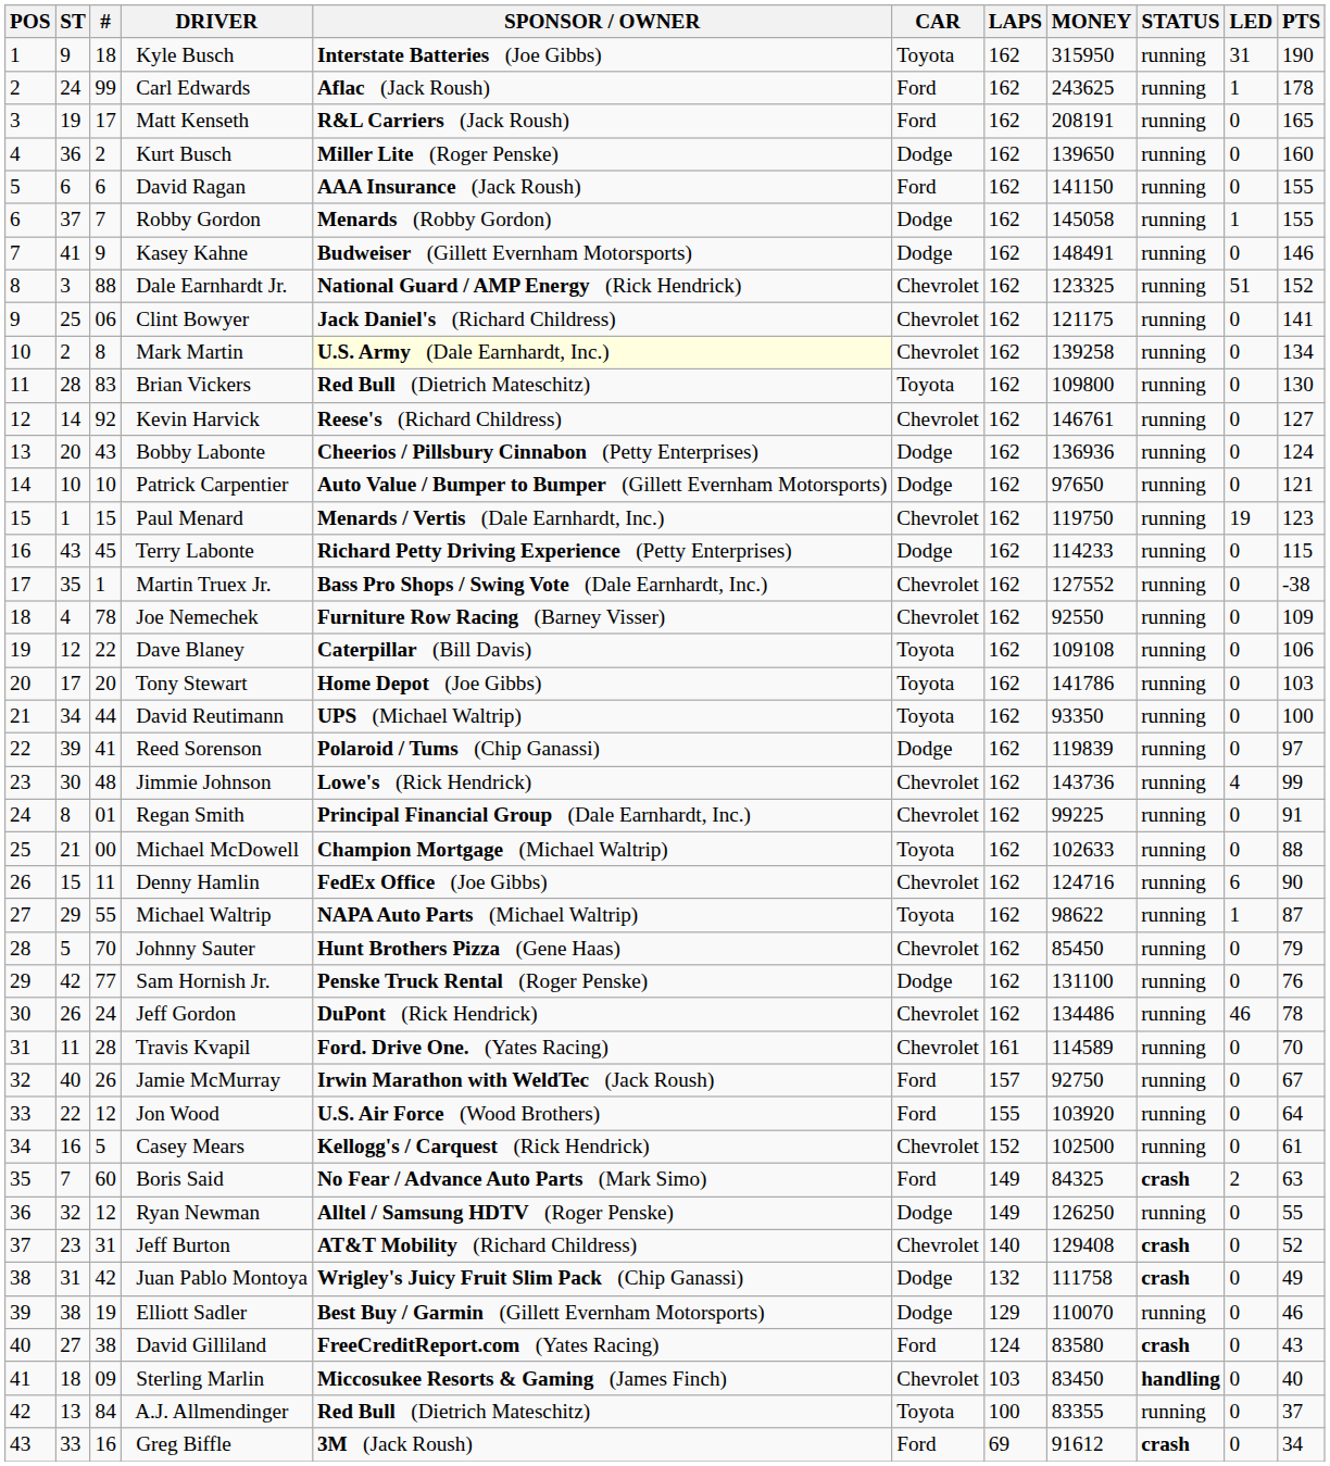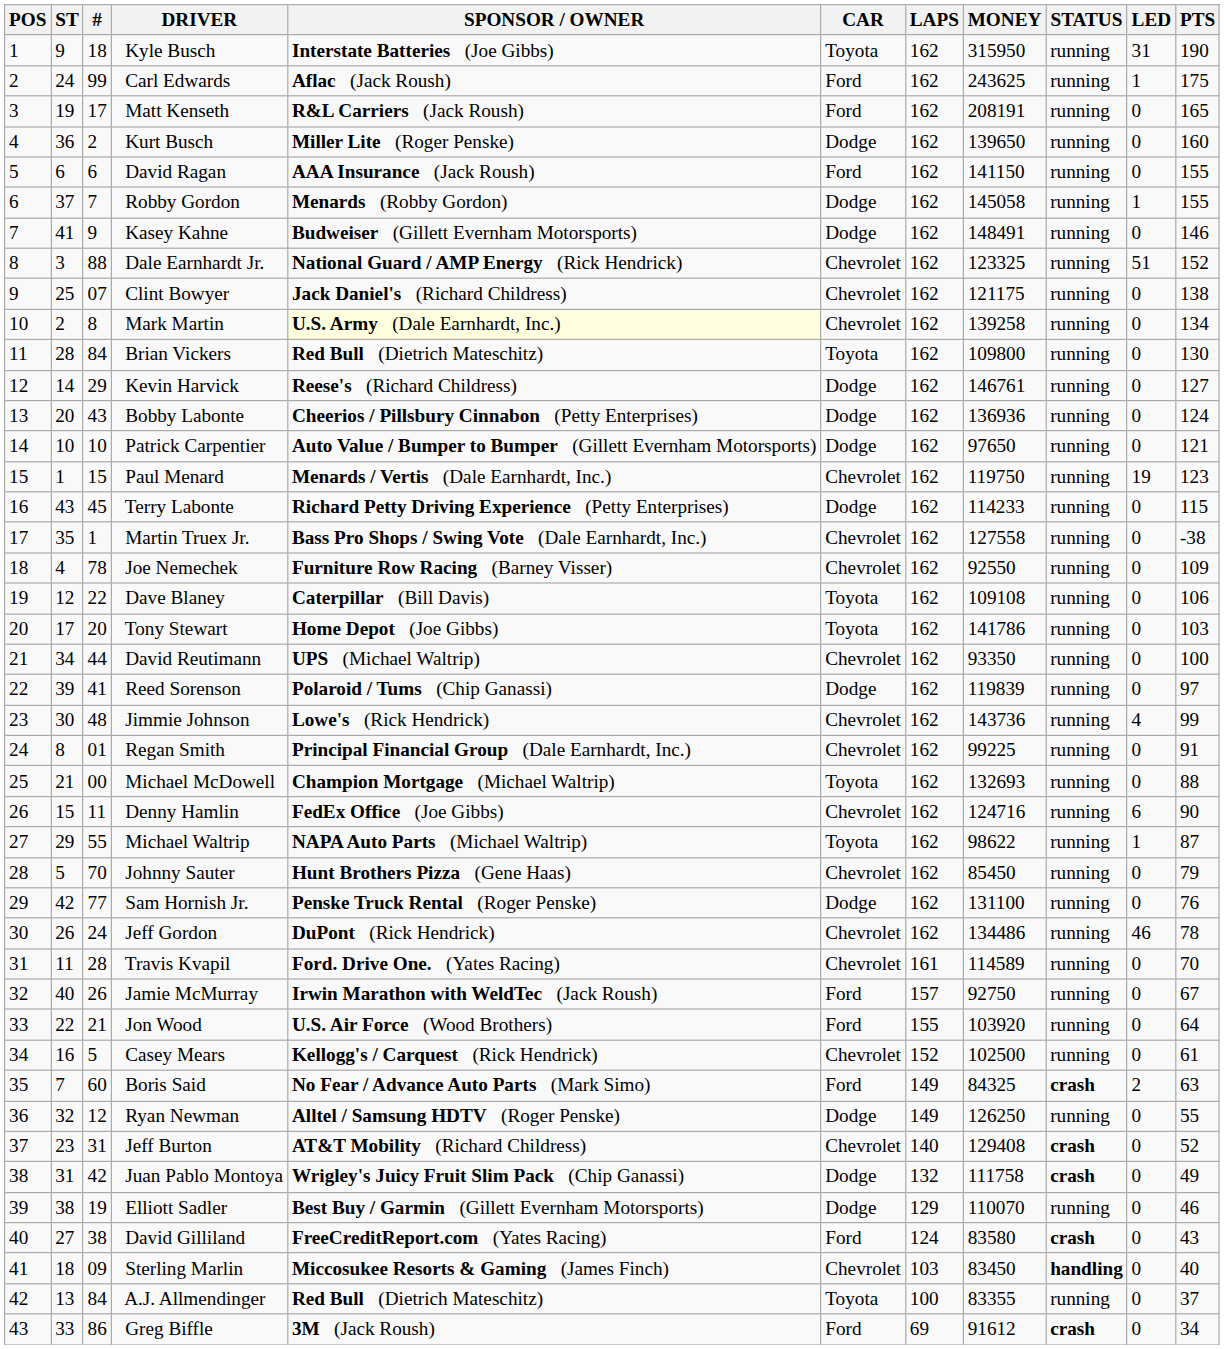Carl Edwards | PTS: 178 -> 175
Clint Bowyer | #: 06 -> 07
Clint Bowyer | PTS: 141 -> 138
Brian Vickers | #: 83 -> 84
Kevin Harvick | #: 92 -> 29
Kevin Harvick | CAR: Chevrolet -> Dodge
Martin Truex Jr. | MONEY: 127552 -> 127558
David Reutimann | CAR: Toyota -> Chevrolet
Michael McDowell | MONEY: 102633 -> 132693
Jon Wood | #: 12 -> 21
Greg Biffle | #: 16 -> 86
